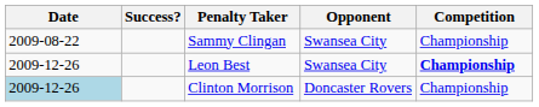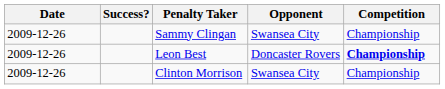Sammy Clingan | Date: 2009-08-22 -> 2009-12-26
Leon Best | Opponent: Swansea City -> Doncaster Rovers
Clinton Morrison | Date: lightblue background -> no background
Clinton Morrison | Opponent: Doncaster Rovers -> Swansea City
